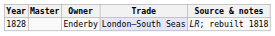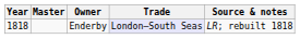Enderby | Year: 1828 -> 1818
